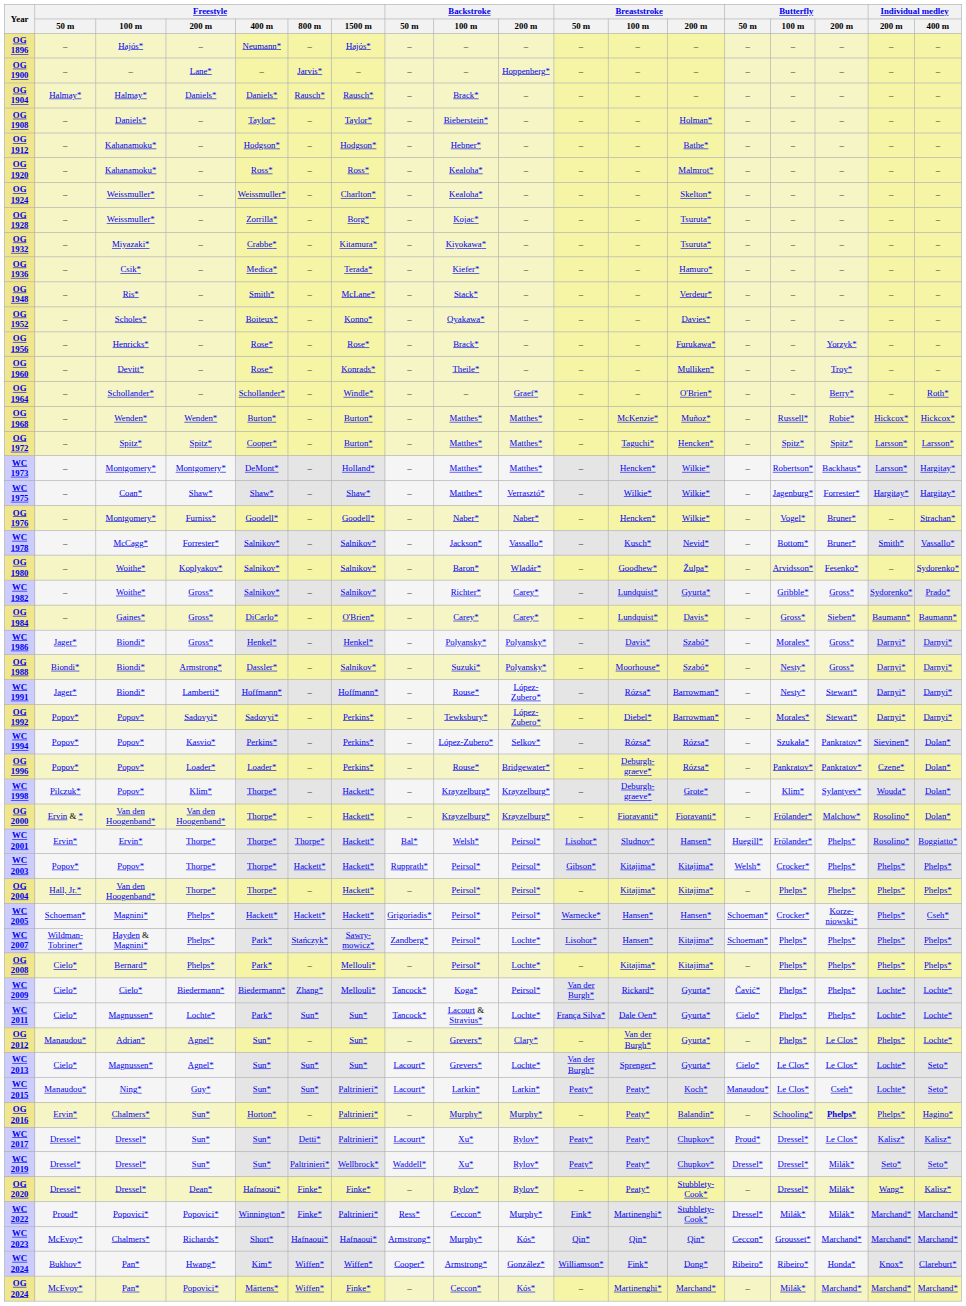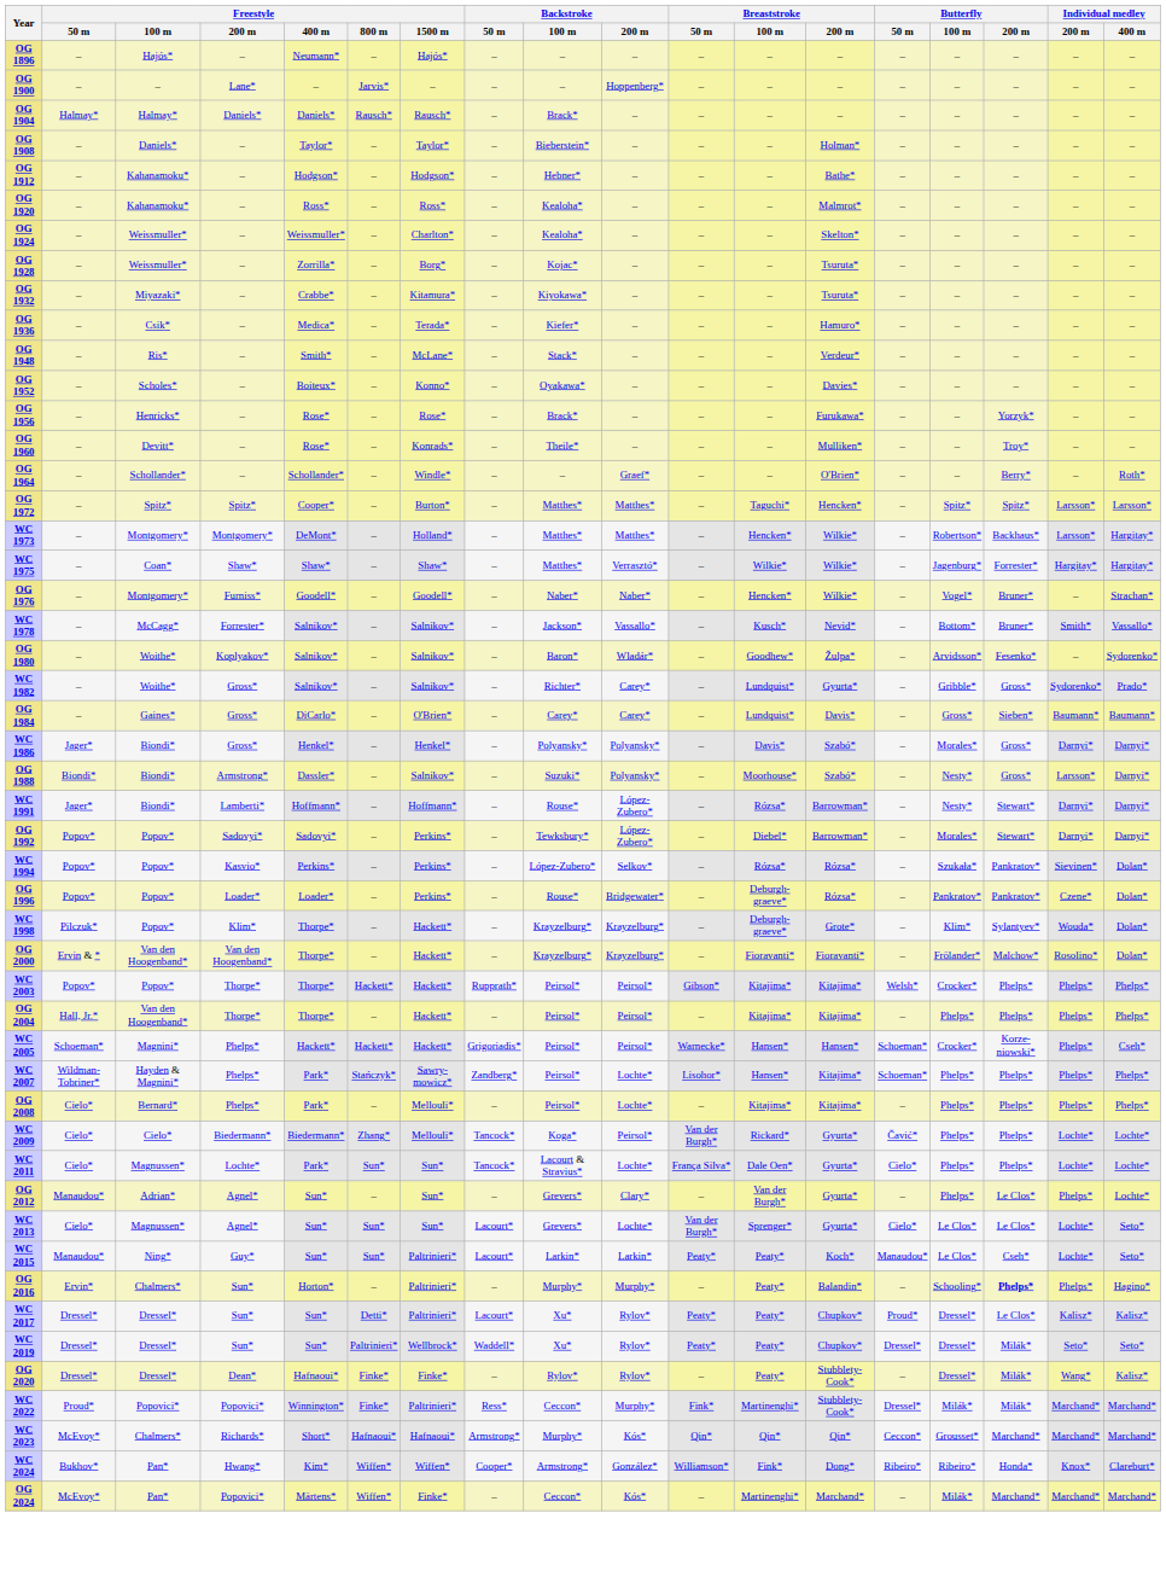- row: OG 1968 | – | Wenden* | Wenden* | Burton* | – | Burton* | – | Matthes* | Matthes* | – | McKenzie* | Muñoz* | – | Russell* | Robie* | Hickcox* | Hickcox*
OG 1988 | Individual medley / 200 m: Darnyi* -> Larsson*
- row: WC 2001 | Ervin* | Ervin* | Thorpe* | Thorpe* | Thorpe* | Hackett* | Bal* | Welsh* | Peirsol* | Lisohor* | Sludnov* | Hansen* | Huegill* | Frölander* | Phelps* | Rosolino* | Boggiatto*
